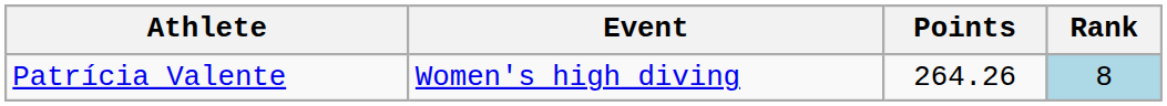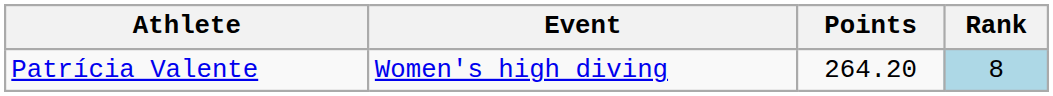Patrícia Valente | Points: 264.26 -> 264.20
